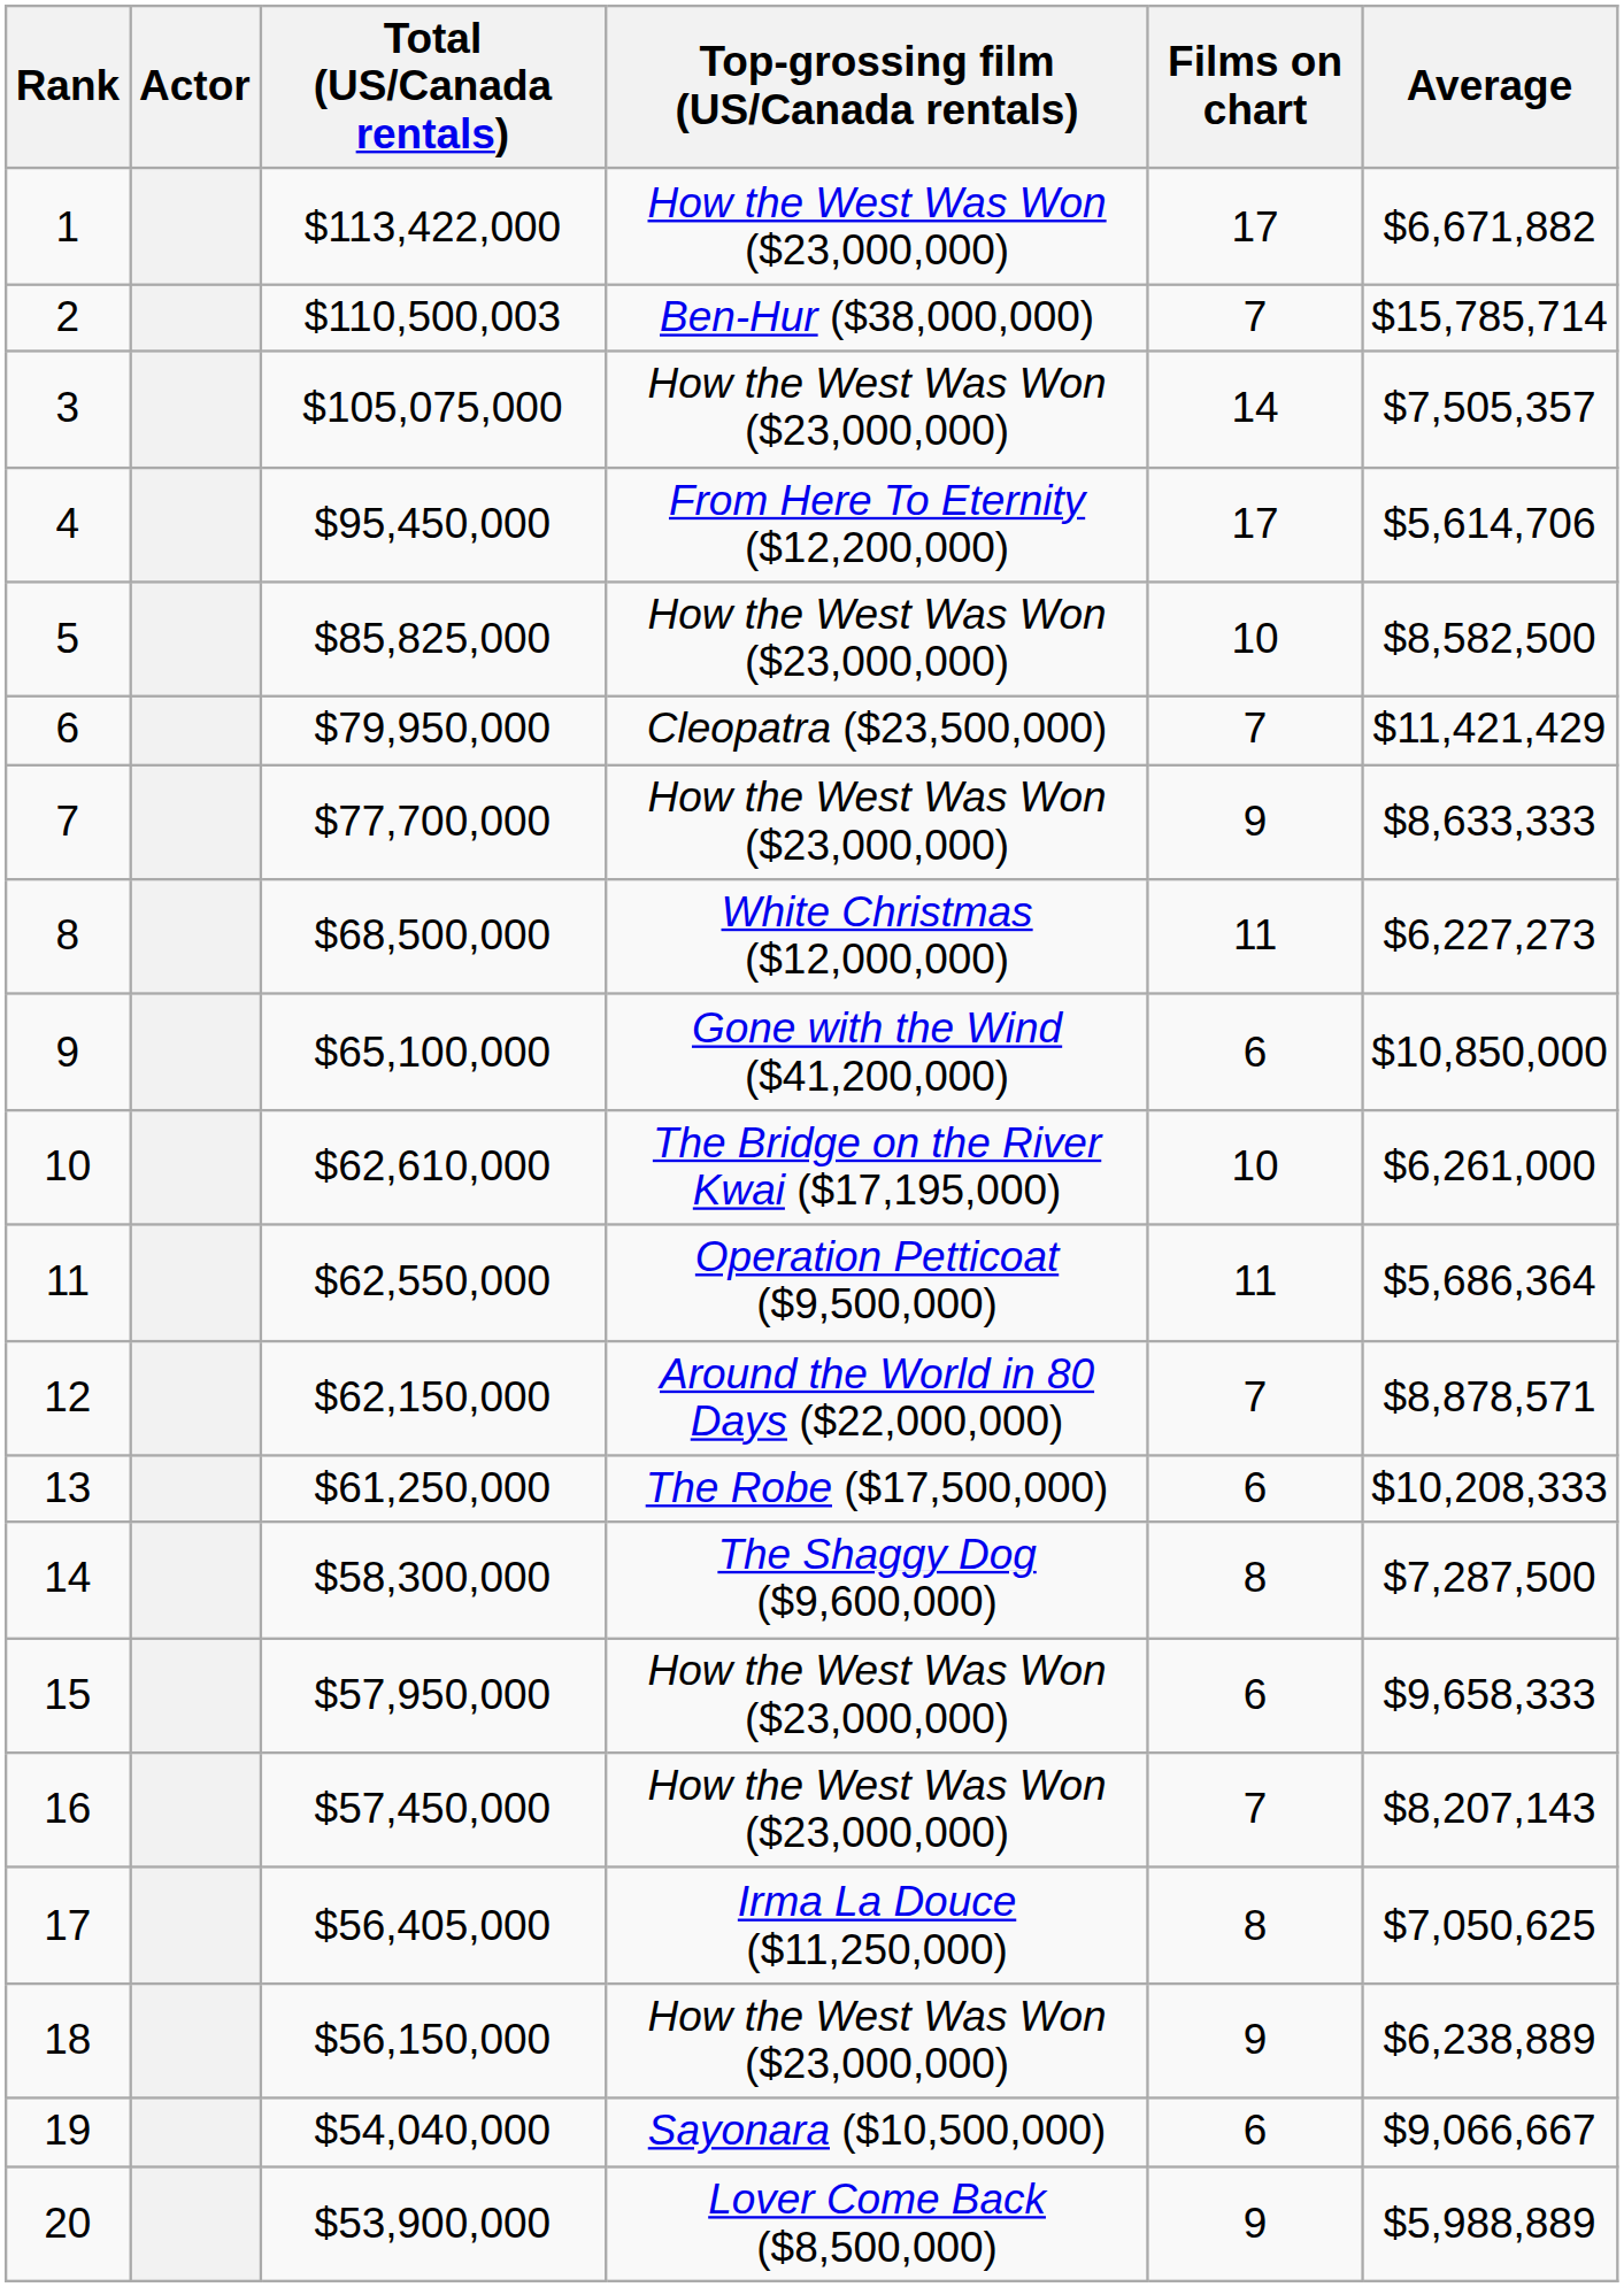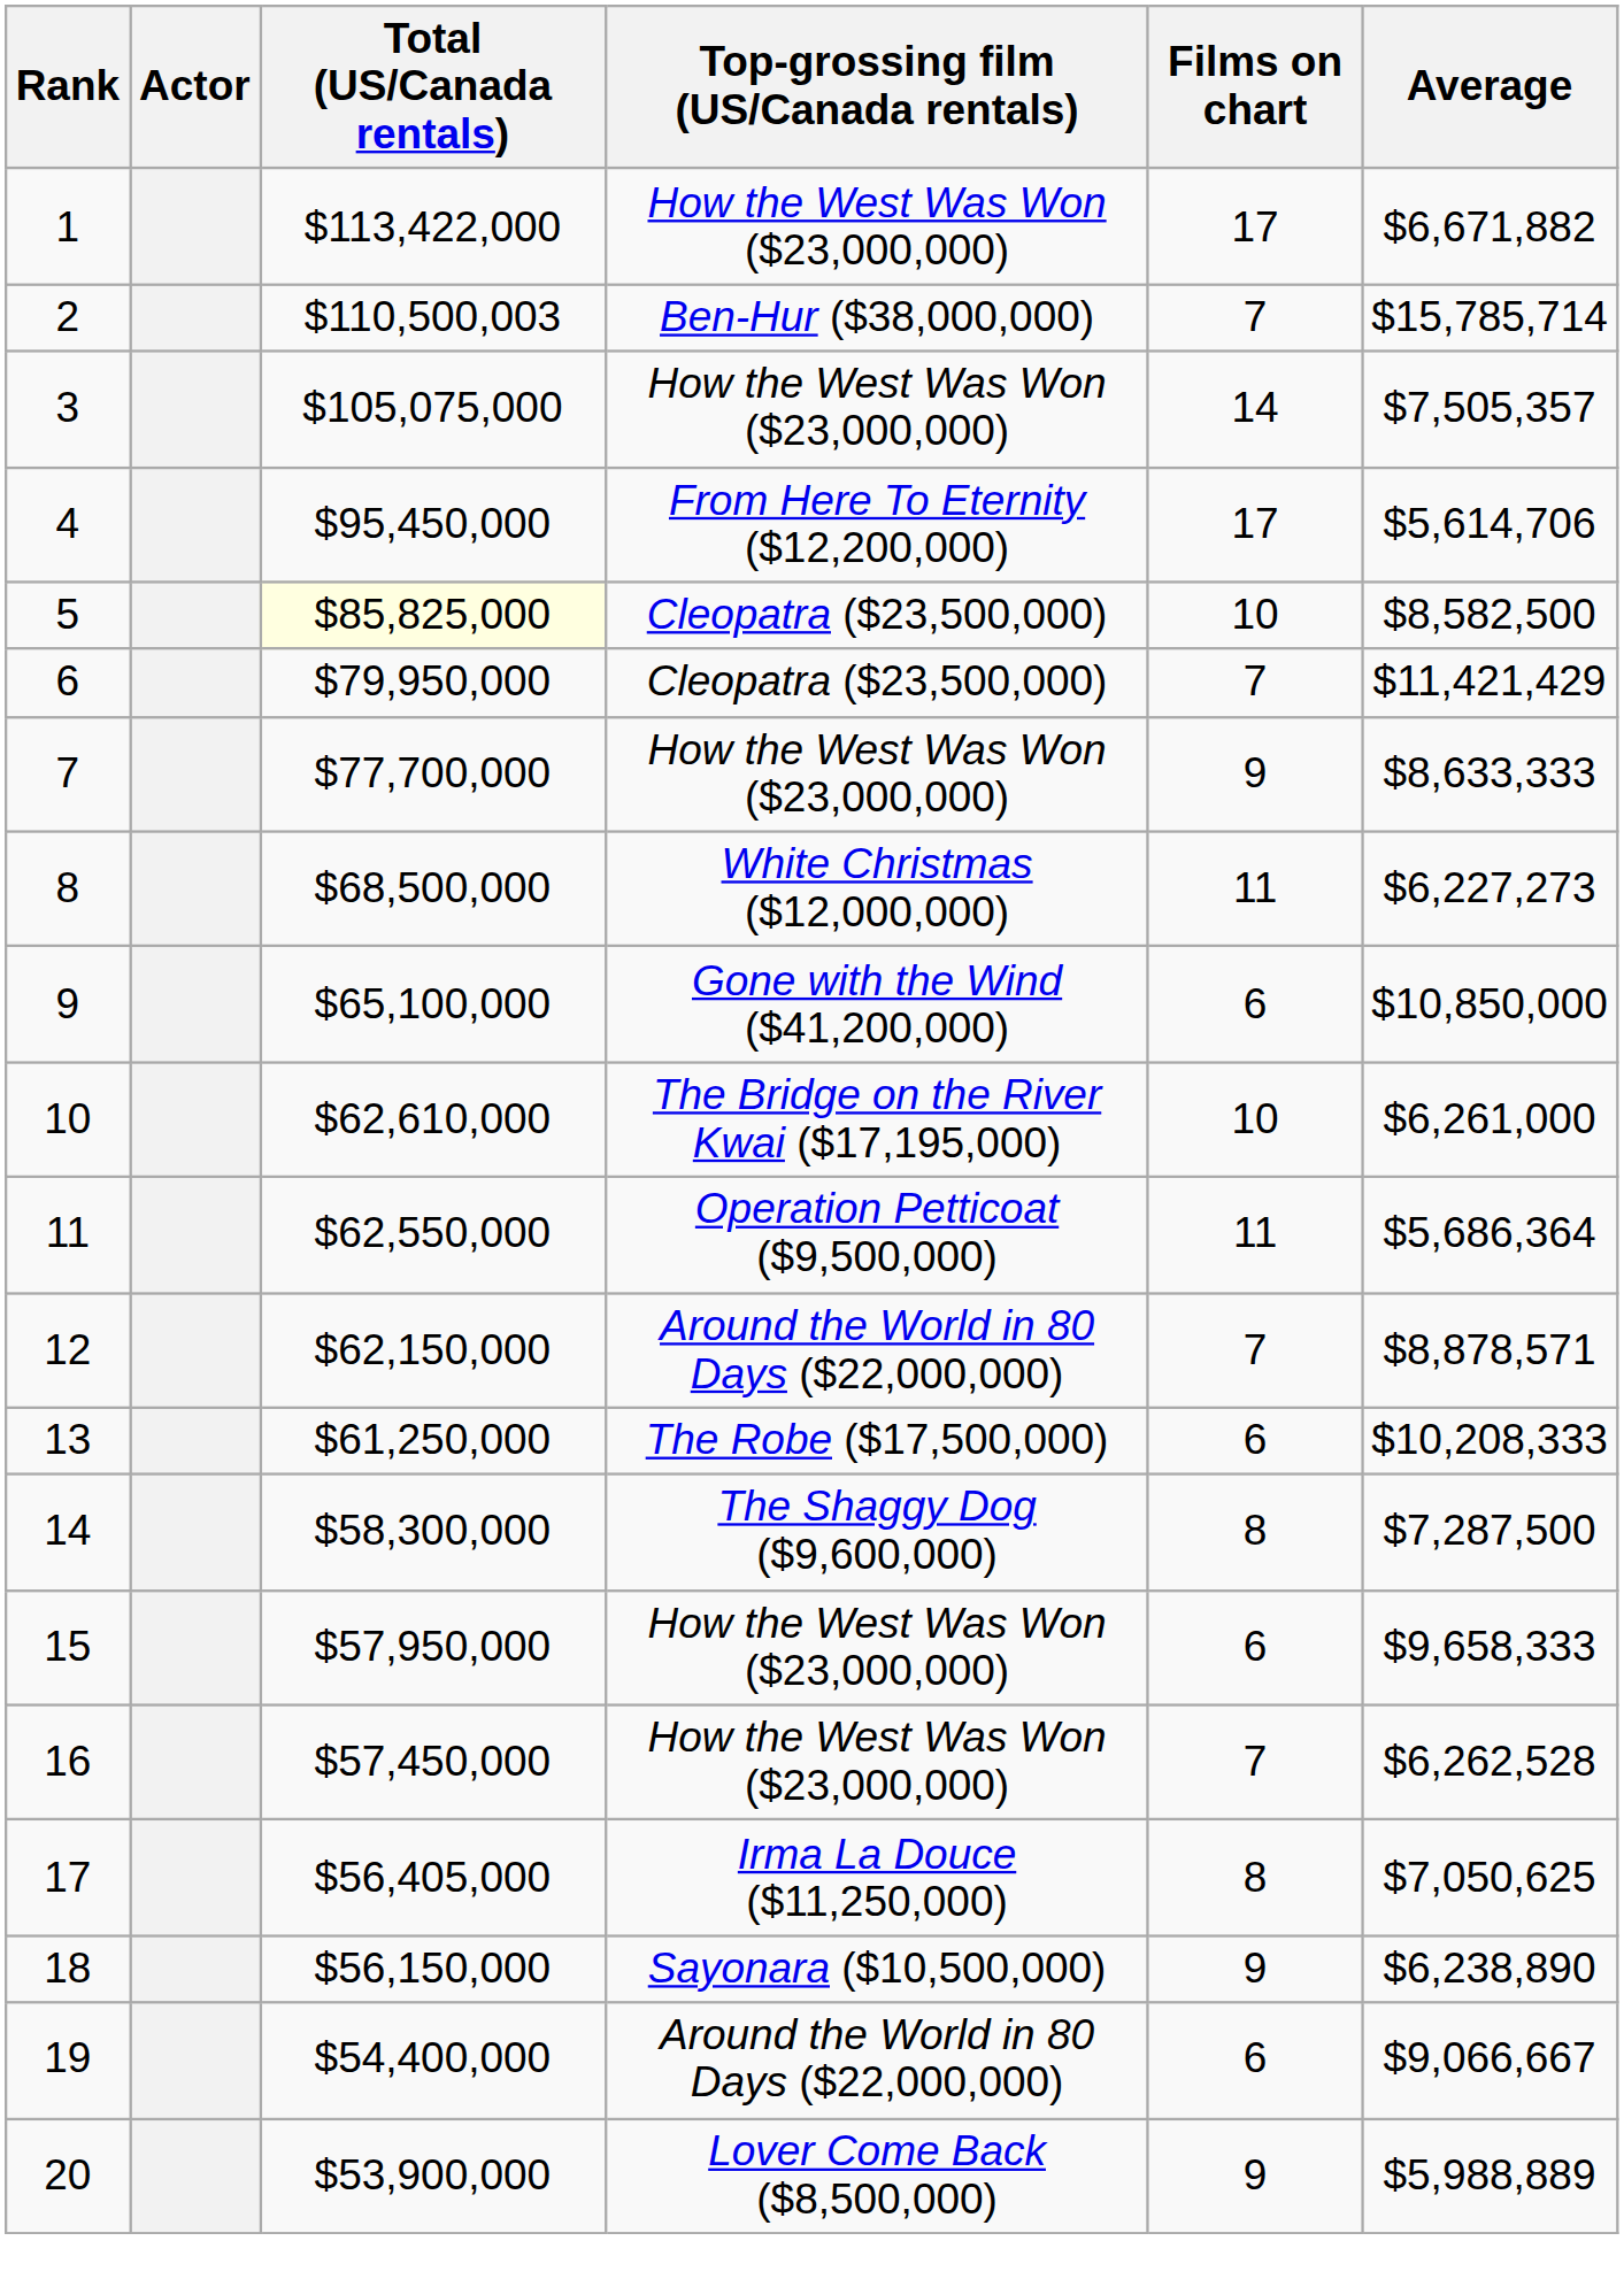5 | Total (US/Canada rentals): no background -> lightyellow background
5 | Top-grossing film (US/Canada rentals): How the West Was Won ($23,000,000) -> Cleopatra ($23,500,000)
16 | Average: $8,207,143 -> $6,262,528
18 | Top-grossing film (US/Canada rentals): How the West Was Won ($23,000,000) -> Sayonara ($10,500,000)
18 | Average: $6,238,889 -> $6,238,890
19 | Total (US/Canada rentals): $54,040,000 -> $54,400,000
19 | Top-grossing film (US/Canada rentals): Sayonara ($10,500,000) -> Around the World in 80 Days ($22,000,000)
